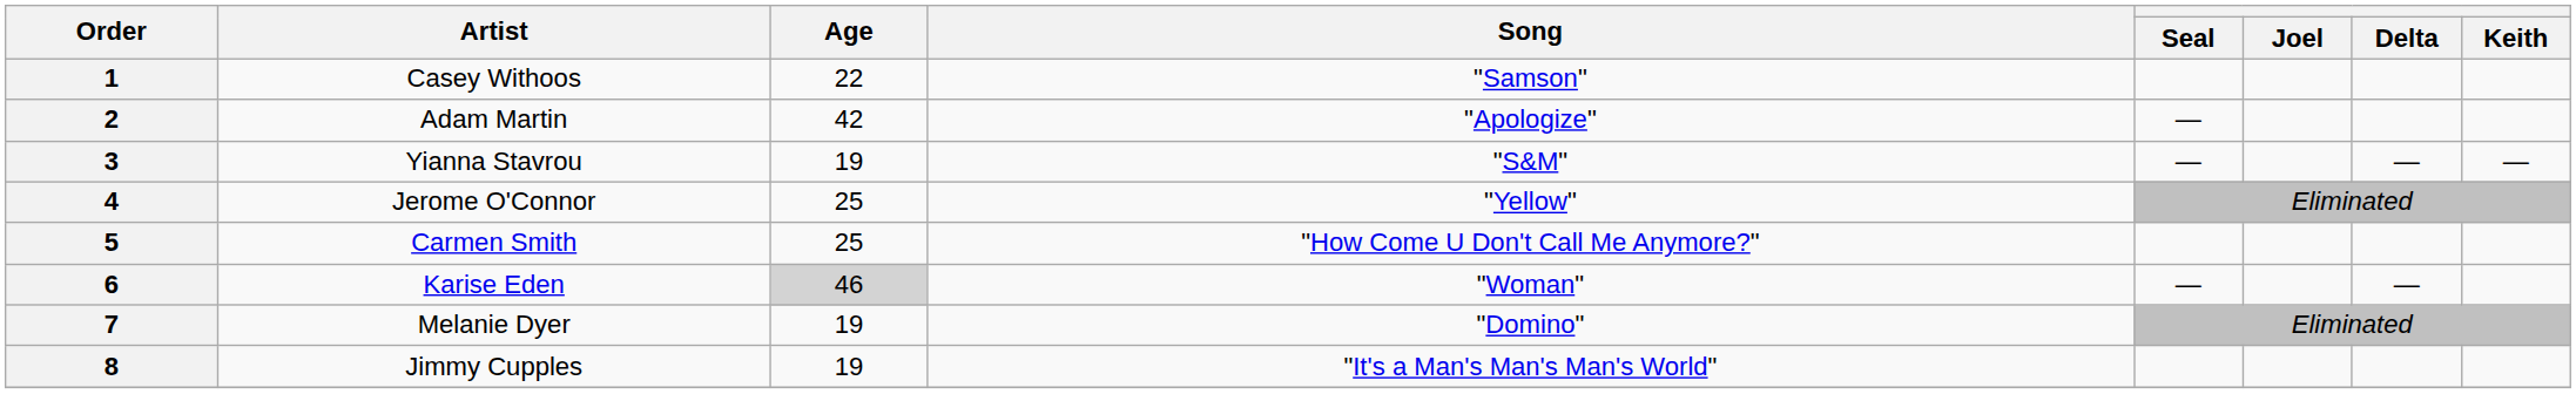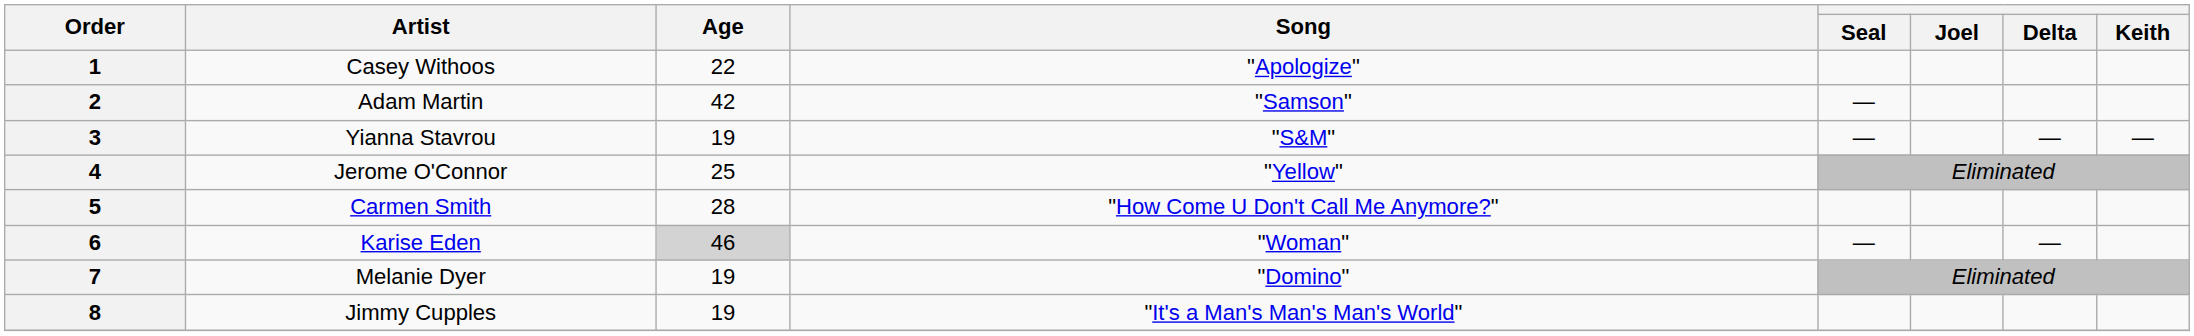1 | Song: "Samson" -> "Apologize"
2 | Song: "Apologize" -> "Samson"
5 | Age: 25 -> 28
